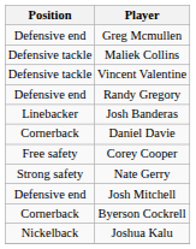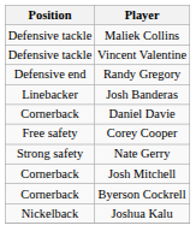- row: Defensive end | Greg Mcmullen
Josh Mitchell | Position: Defensive end -> Cornerback
